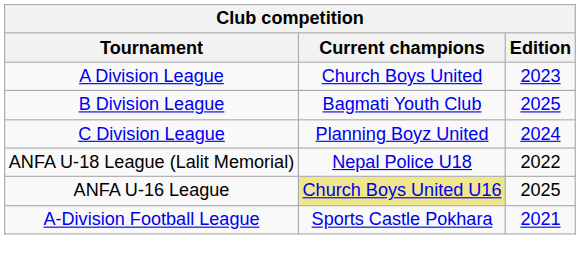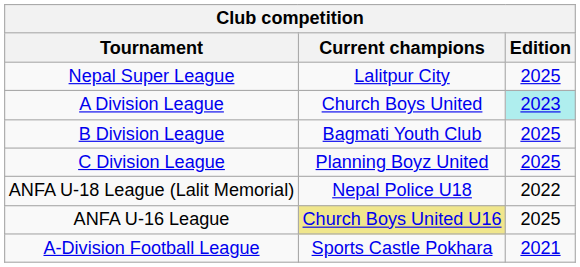+ row: Nepal Super League | Lalitpur City | 2025
A Division League | Edition: no background -> paleturquoise background
C Division League | Edition: 2024 -> 2025
